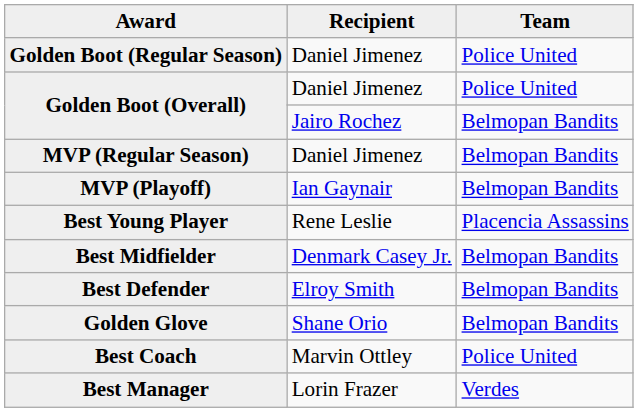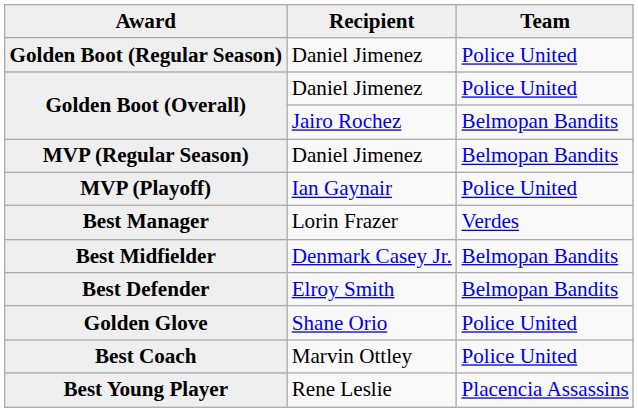MVP (Playoff) | Team: Belmopan Bandits -> Police United
rows swapped: Best Young Player <-> Best Manager
Golden Glove | Team: Belmopan Bandits -> Police United
